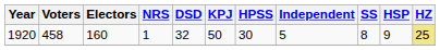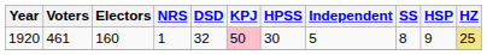1920 | Voters: 458 -> 461
1920 | KPJ: no background -> pink background
